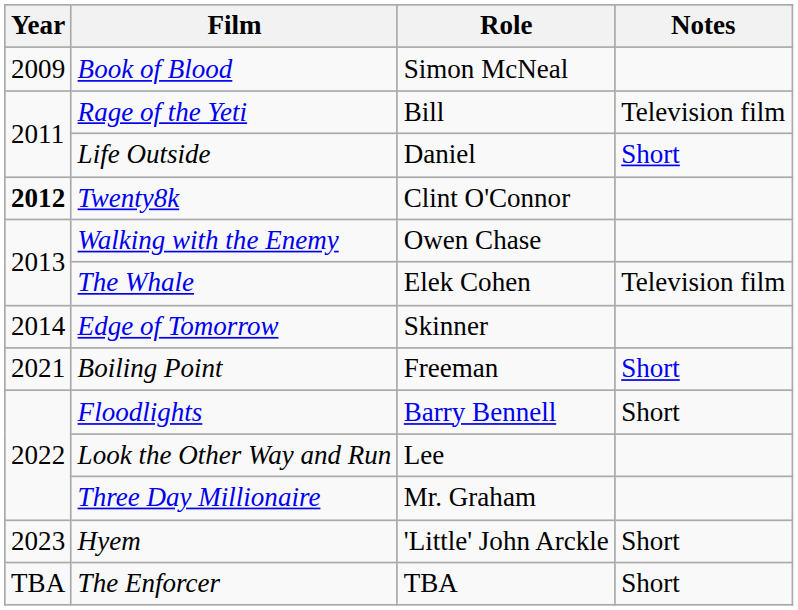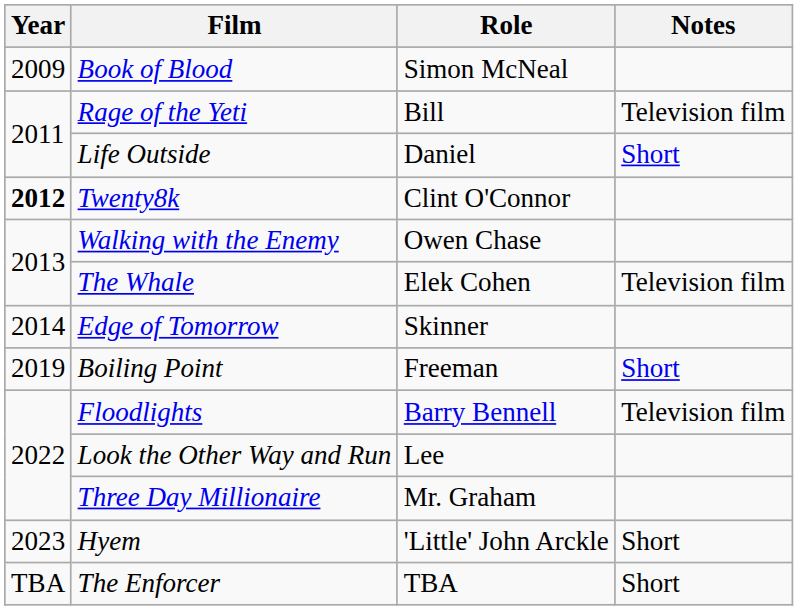Boiling Point | Year: 2021 -> 2019
Floodlights | Notes: Short -> Television film
